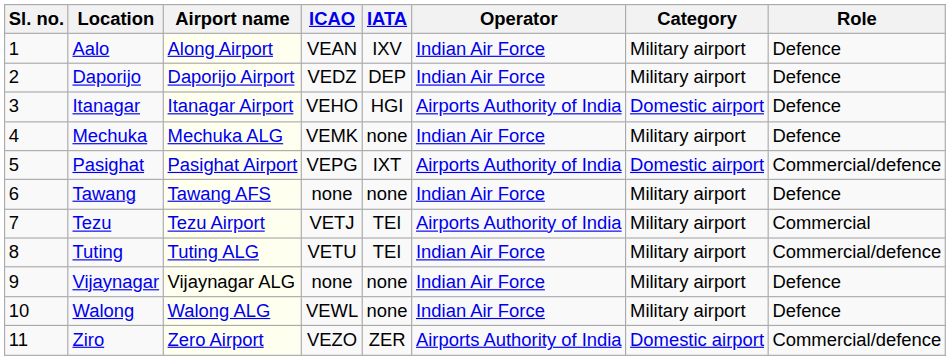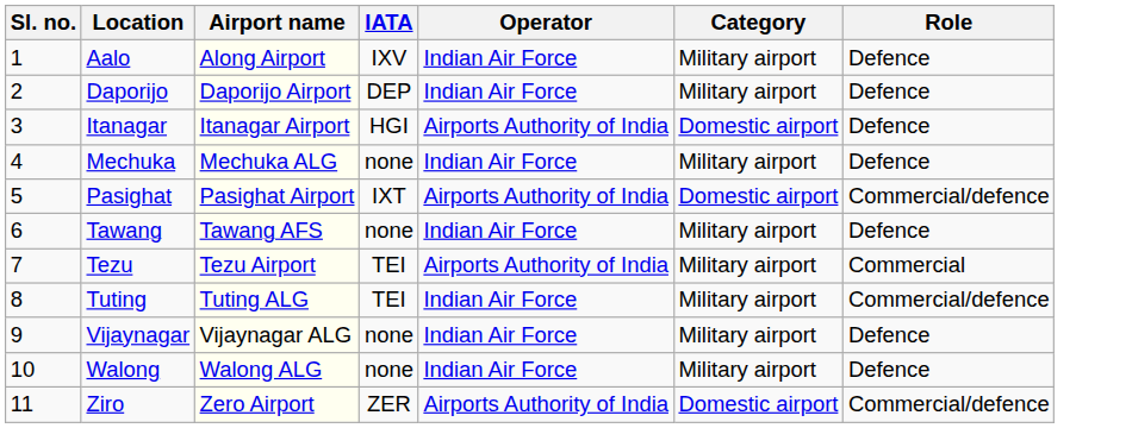- column: ICAO | VEAN | VEDZ | VEHO | VEMK | VEPG | none | VETJ | VETU | none | VEWL | VEZO
